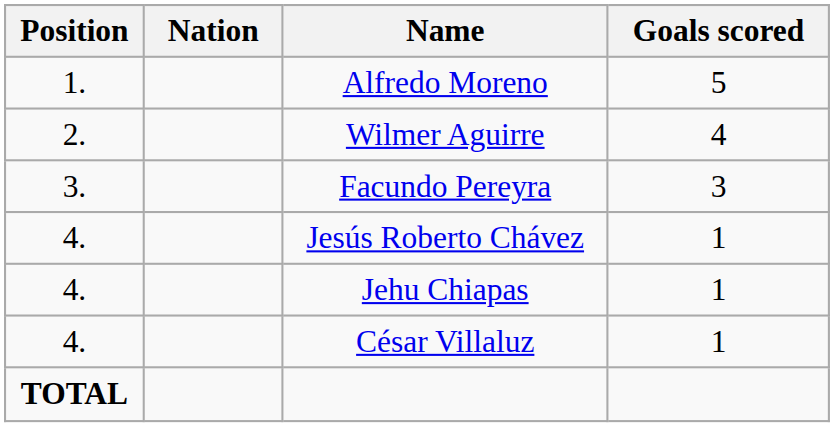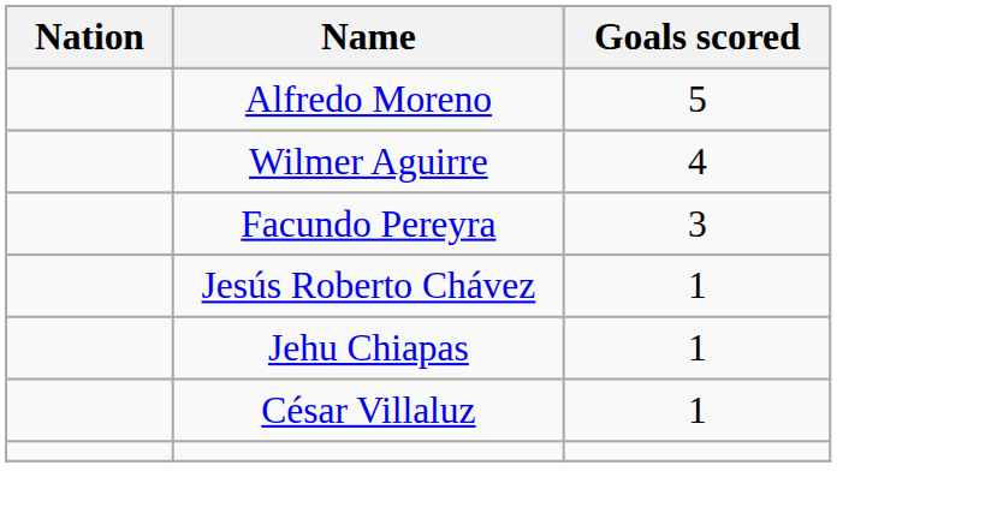- column: Position | 1. | 2. | 3. | 4. | 4. | 4. | TOTAL
